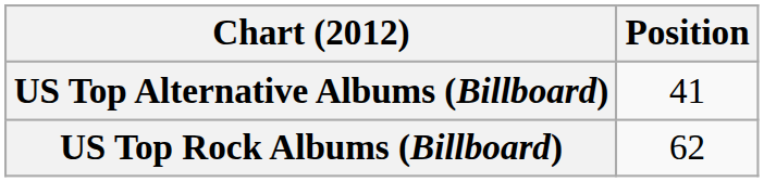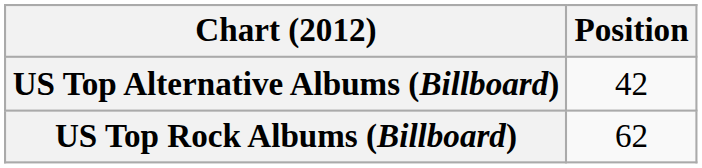US Top Alternative Albums (Billboard) | Position: 41 -> 42
